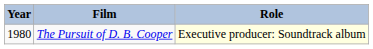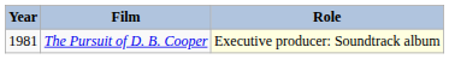The Pursuit of D. B. Cooper | Year: 1980 -> 1981
